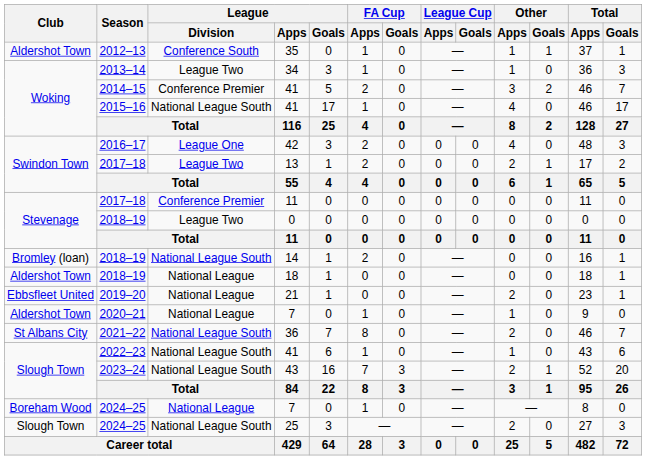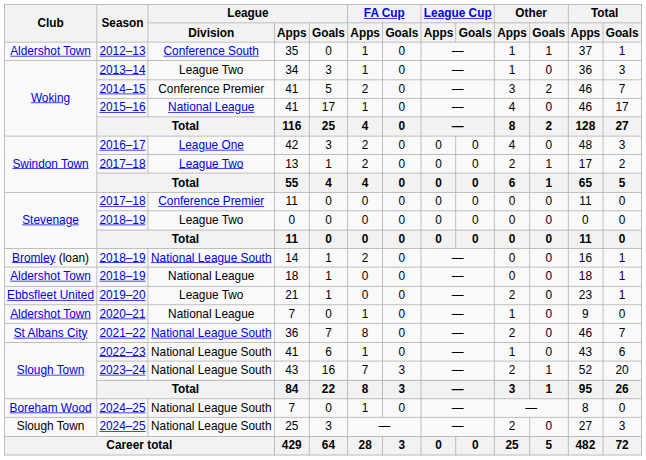2015–16 / 41 | League / Division: National League South -> National League
21 | League / Division: National League -> League Two
2024–25 / 7 | League / Division: National League -> National League South
